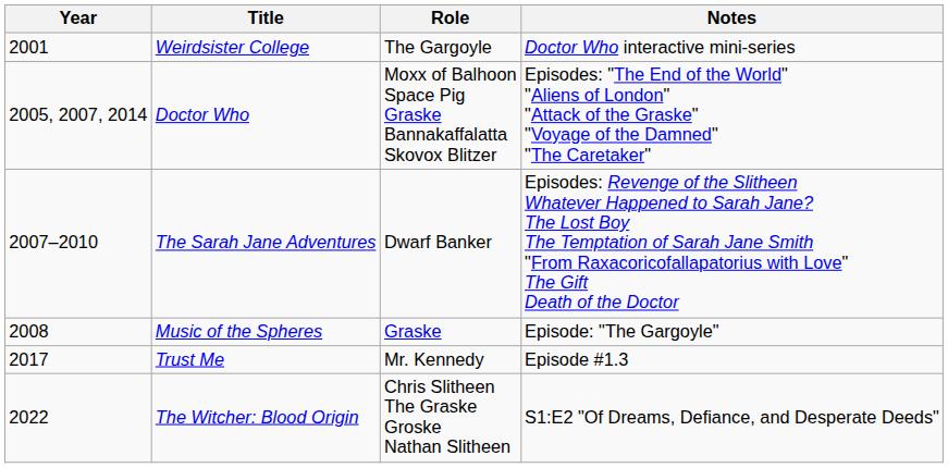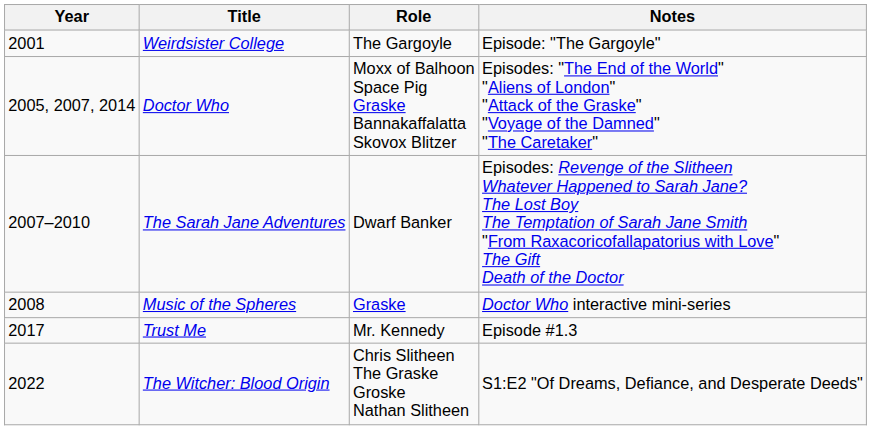Weirdsister College | Notes: Doctor Who interactive mini-series -> Episode: "The Gargoyle"
Music of the Spheres | Notes: Episode: "The Gargoyle" -> Doctor Who interactive mini-series
